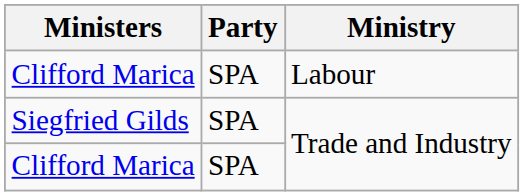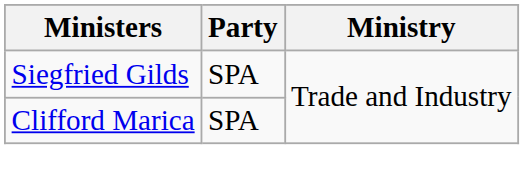- row: Clifford Marica | SPA | Labour
